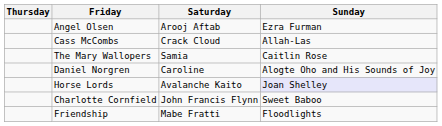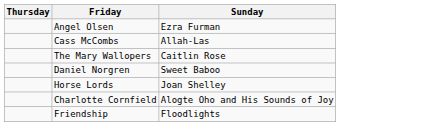- column: Saturday | Arooj Aftab | Crack Cloud | Samia | Caroline | Avalanche Kaito | John Francis Flynn | Mabe Fratti
Daniel Norgren | Sunday: Alogte Oho and His Sounds of Joy -> Sweet Baboo
Horse Lords | Sunday: lavender background -> no background
Charlotte Cornfield | Sunday: Sweet Baboo -> Alogte Oho and His Sounds of Joy
